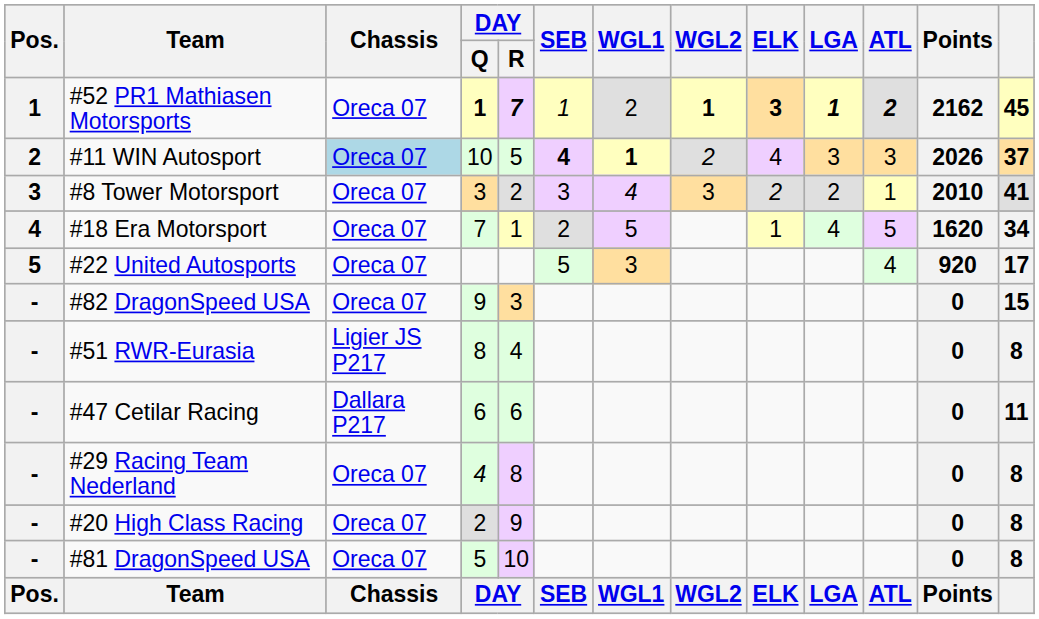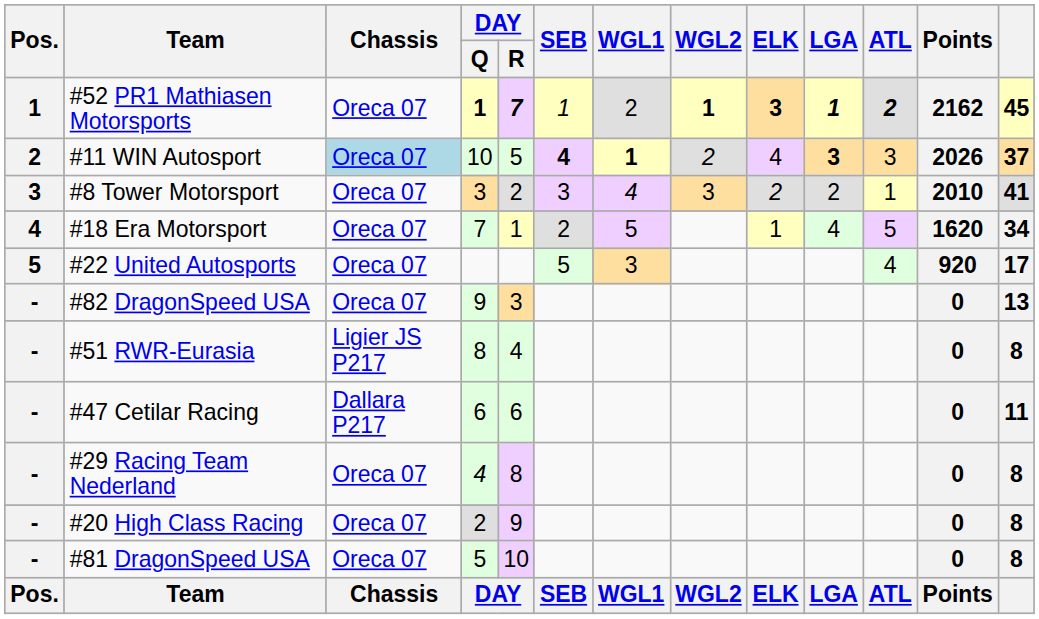#11 WIN Autosport | LGA: normal -> bold
#82 DragonSpeed USA | column 13: 15 -> 13
